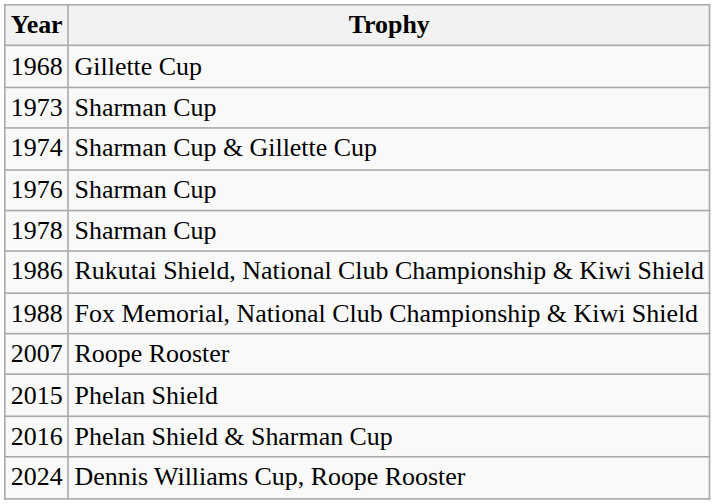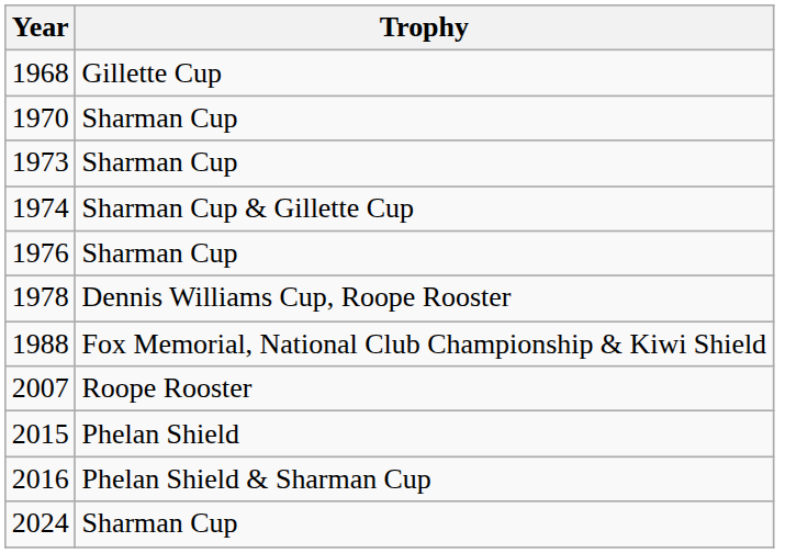+ row: 1970 | Sharman Cup
1978 | Trophy: Sharman Cup -> Dennis Williams Cup, Roope Rooster
- row: 1986 | Rukutai Shield, National Club Championship & Kiwi Shield
2024 | Trophy: Dennis Williams Cup, Roope Rooster -> Sharman Cup
